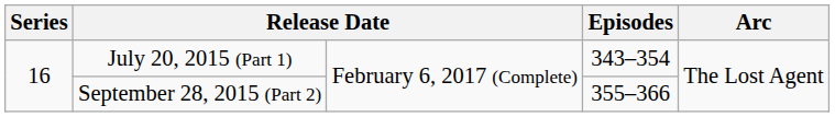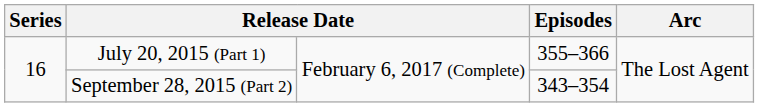July 20, 2015 (Part 1) | Episodes: 343–354 -> 355–366
September 28, 2015 (Part 2) | Episodes: 355–366 -> 343–354
